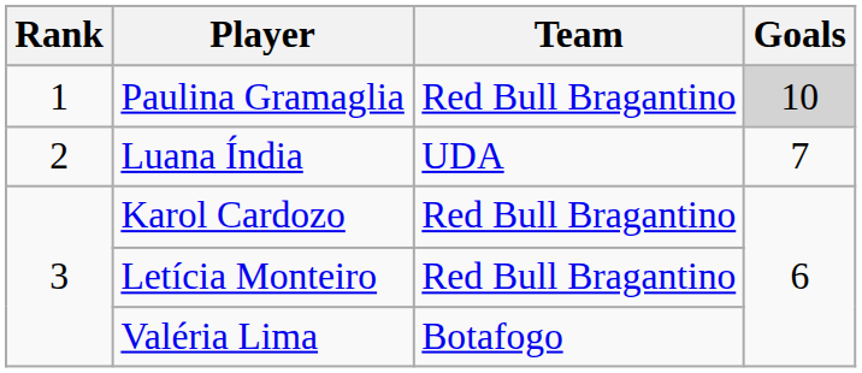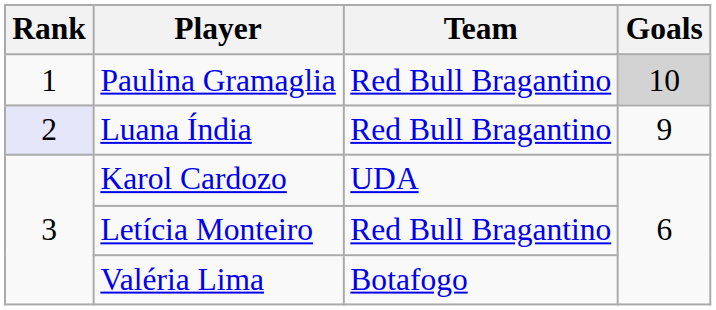Luana Índia | Rank: no background -> lavender background
Luana Índia | Team: UDA -> Red Bull Bragantino
Luana Índia | Goals: 7 -> 9
Karol Cardozo | Team: Red Bull Bragantino -> UDA
